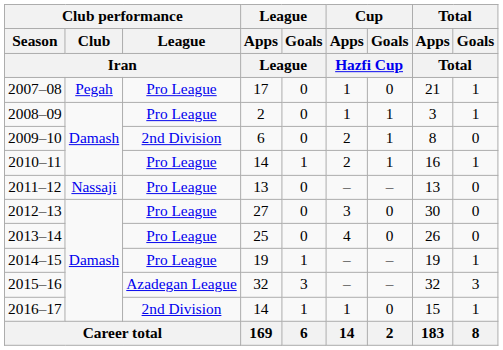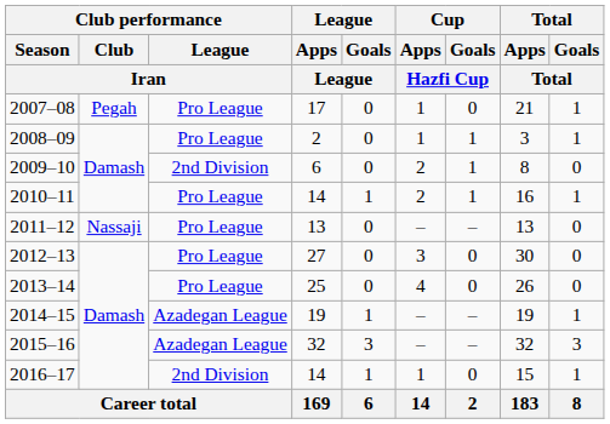2014–15 | Club performance / League / Iran: Pro League -> Azadegan League
